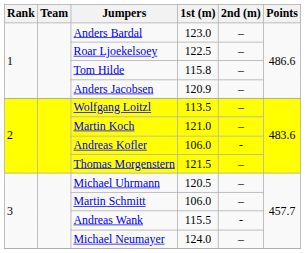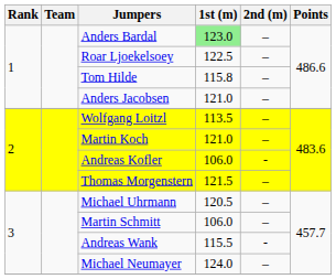Anders Bardal | 1st (m): no background -> lightgreen background
Anders Jacobsen | 1st (m): 120.9 -> 121.0
